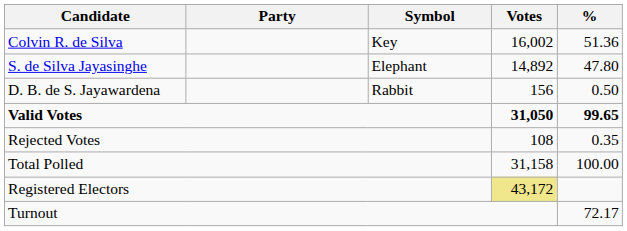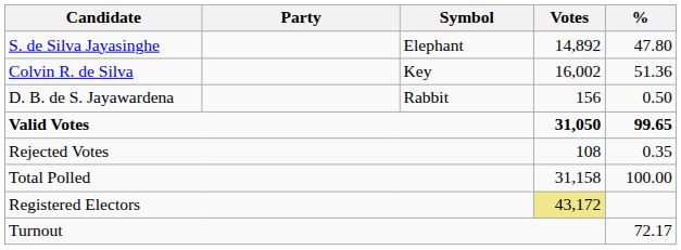rows swapped: Colvin R. de Silva <-> S. de Silva Jayasinghe
